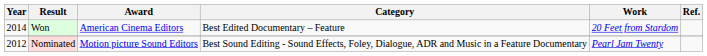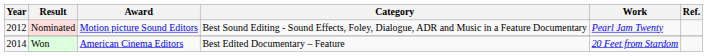rows swapped: Nominated <-> Won
